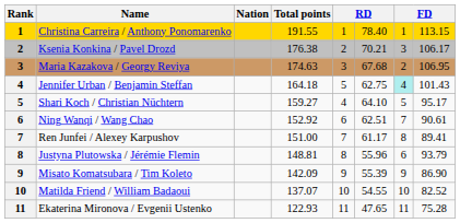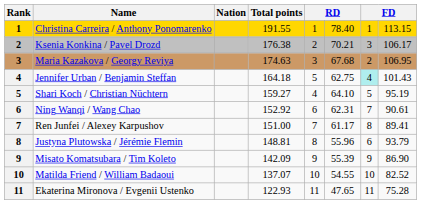Shari Koch / Christian Nüchtern | column 8: 95.17 -> 95.19
Ning Wanqi / Wang Chao | column 6: 62.51 -> 62.31
